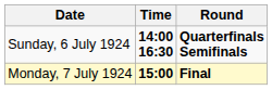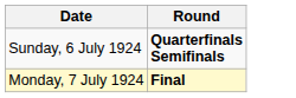- column: Time | 14:00 16:30 | 15:00
